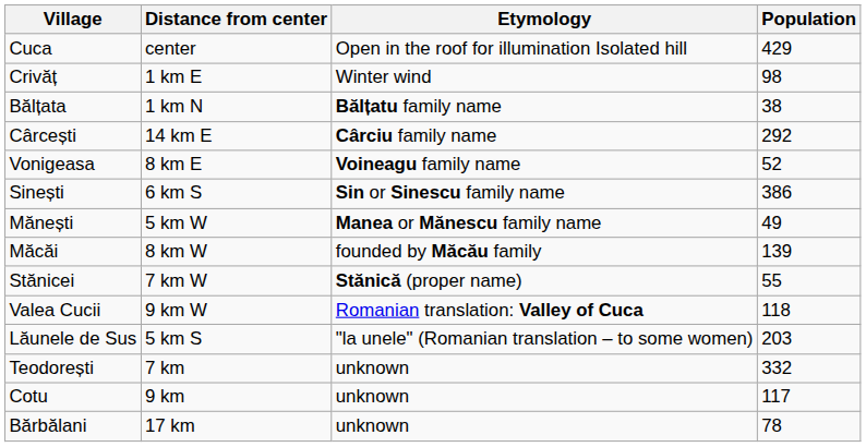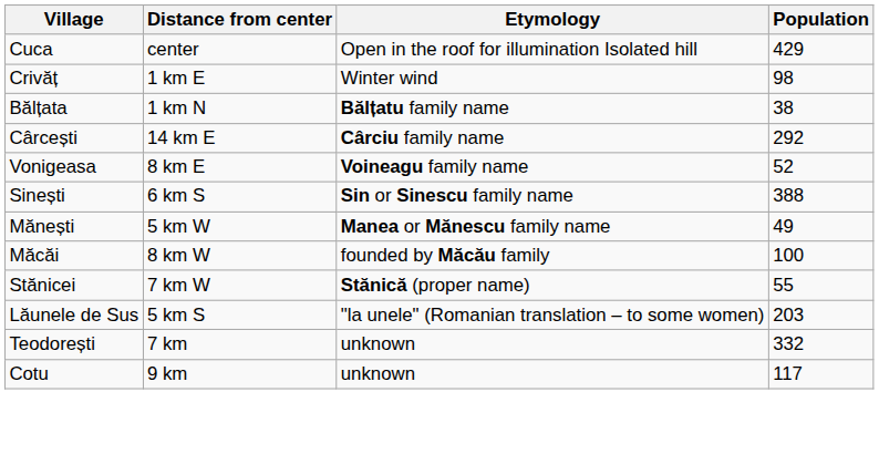Sinești | Population: 386 -> 388
Măcăi | Population: 139 -> 100
- row: Valea Cucii | 9 km W | Romanian translation: Valley of Cuca | 118
- row: Bărbălani | 17 km | unknown | 78
